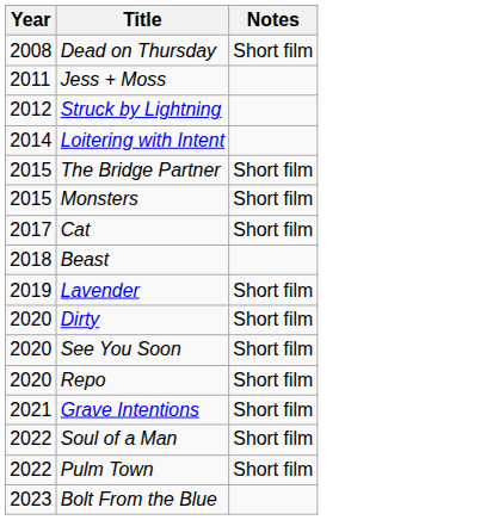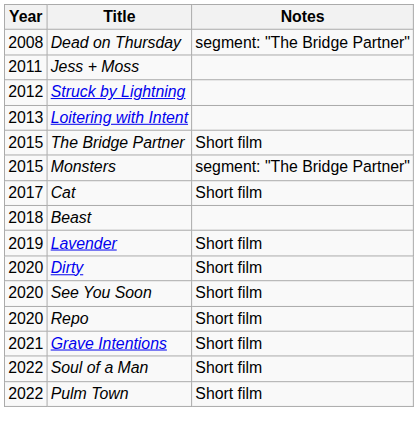Dead on Thursday | Notes: Short film -> segment: "The Bridge Partner"
Loitering with Intent | Year: 2014 -> 2013
Monsters | Notes: Short film -> segment: "The Bridge Partner"
- row: 2023 | Bolt From the Blue
